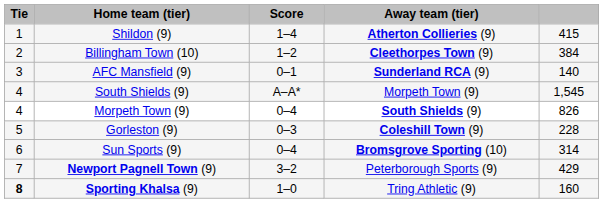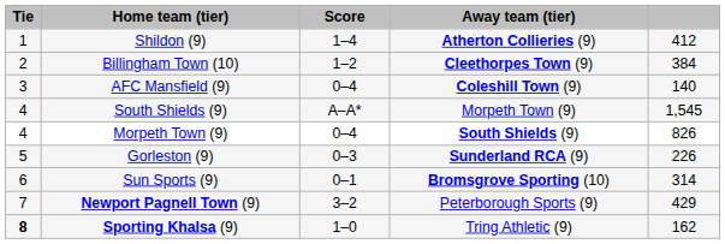Shildon (9) | column 5: 415 -> 412
AFC Mansfield (9) | Score: 0–1 -> 0–4
AFC Mansfield (9) | Away team (tier): Sunderland RCA (9) -> Coleshill Town (9)
Gorleston (9) | Away team (tier): Coleshill Town (9) -> Sunderland RCA (9)
Gorleston (9) | column 5: 228 -> 226
Sun Sports (9) | Score: 0–4 -> 0–1
Sporting Khalsa (9) | column 5: 160 -> 162
